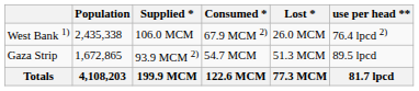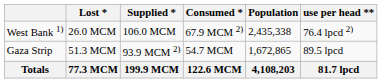columns swapped: Population <-> Lost *
